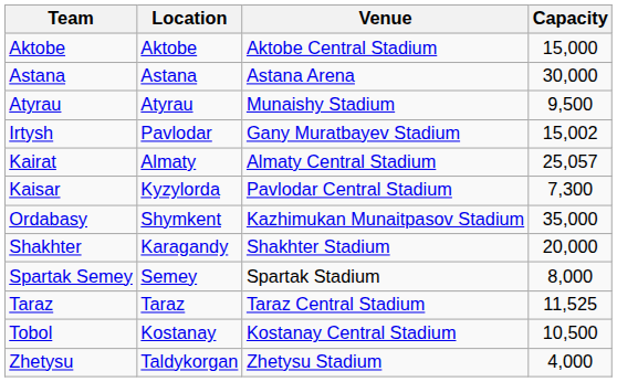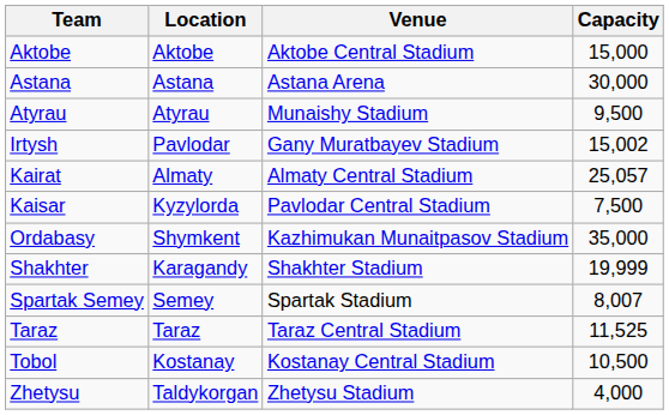Kaisar | Capacity: 7,300 -> 7,500
Shakhter | Capacity: 20,000 -> 19,999
Spartak Semey | Capacity: 8,000 -> 8,007
